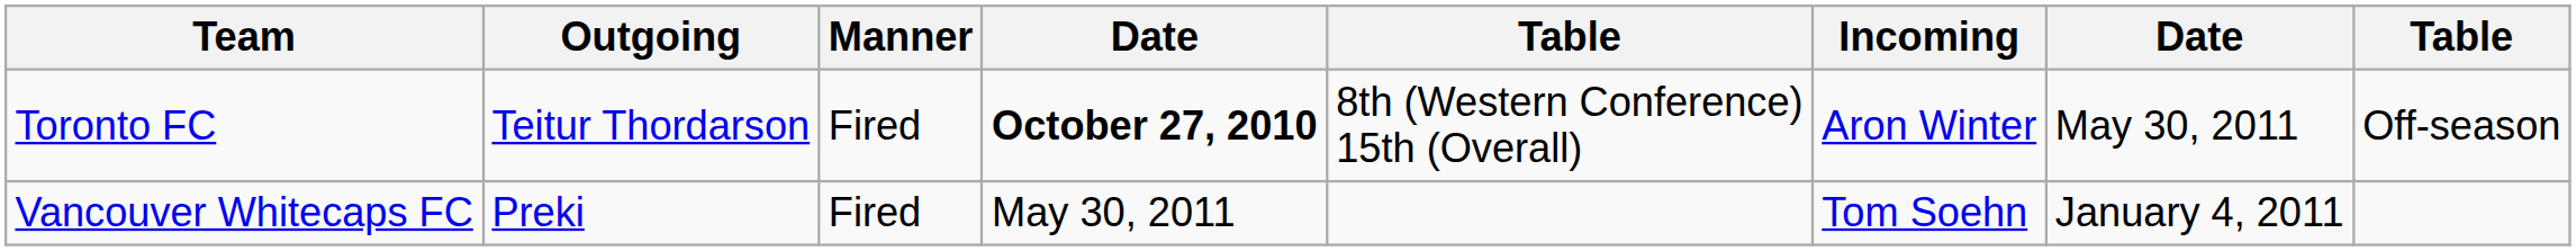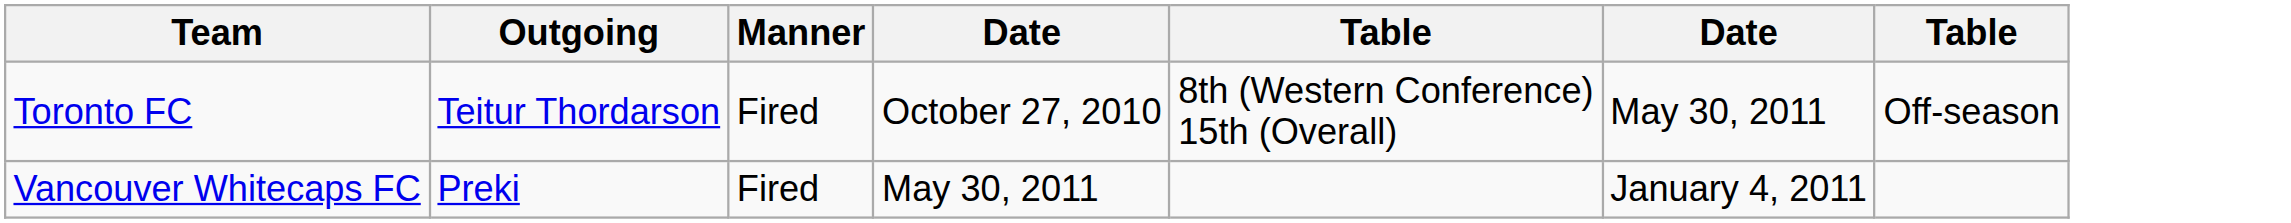- column: Incoming | Aron Winter | Tom Soehn
Toronto FC | column 4: bold -> normal
